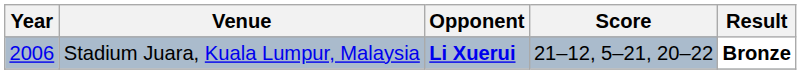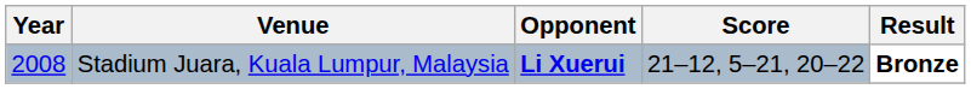Stadium Juara, Kuala Lumpur, Malaysia | Year: 2006 -> 2008
